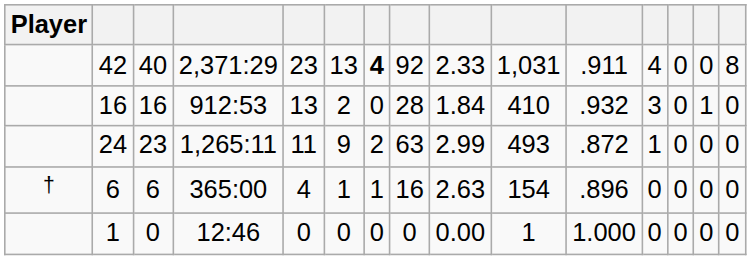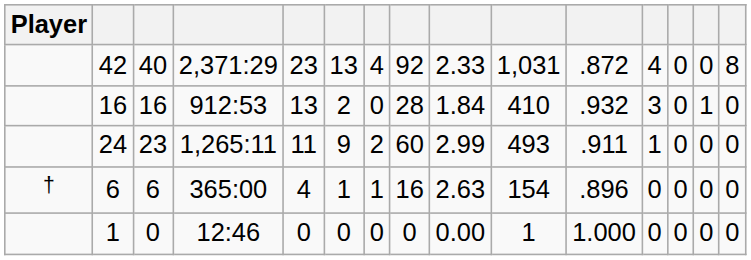42 | column 7: bold -> normal
42 | column 11: .911 -> .872
24 | column 8: 63 -> 60
24 | column 11: .872 -> .911
